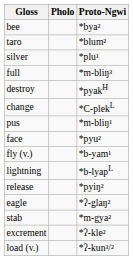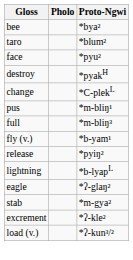- row: silver | *plu¹
rows swapped: face <-> full
rows swapped: lightning <-> release
